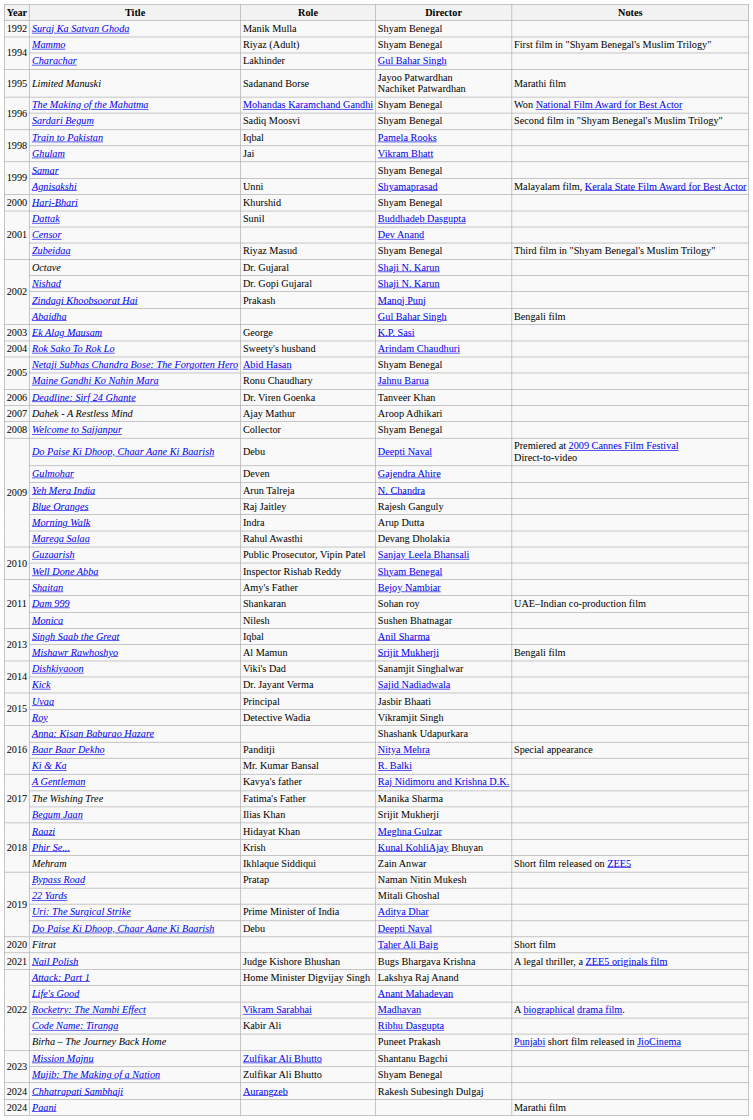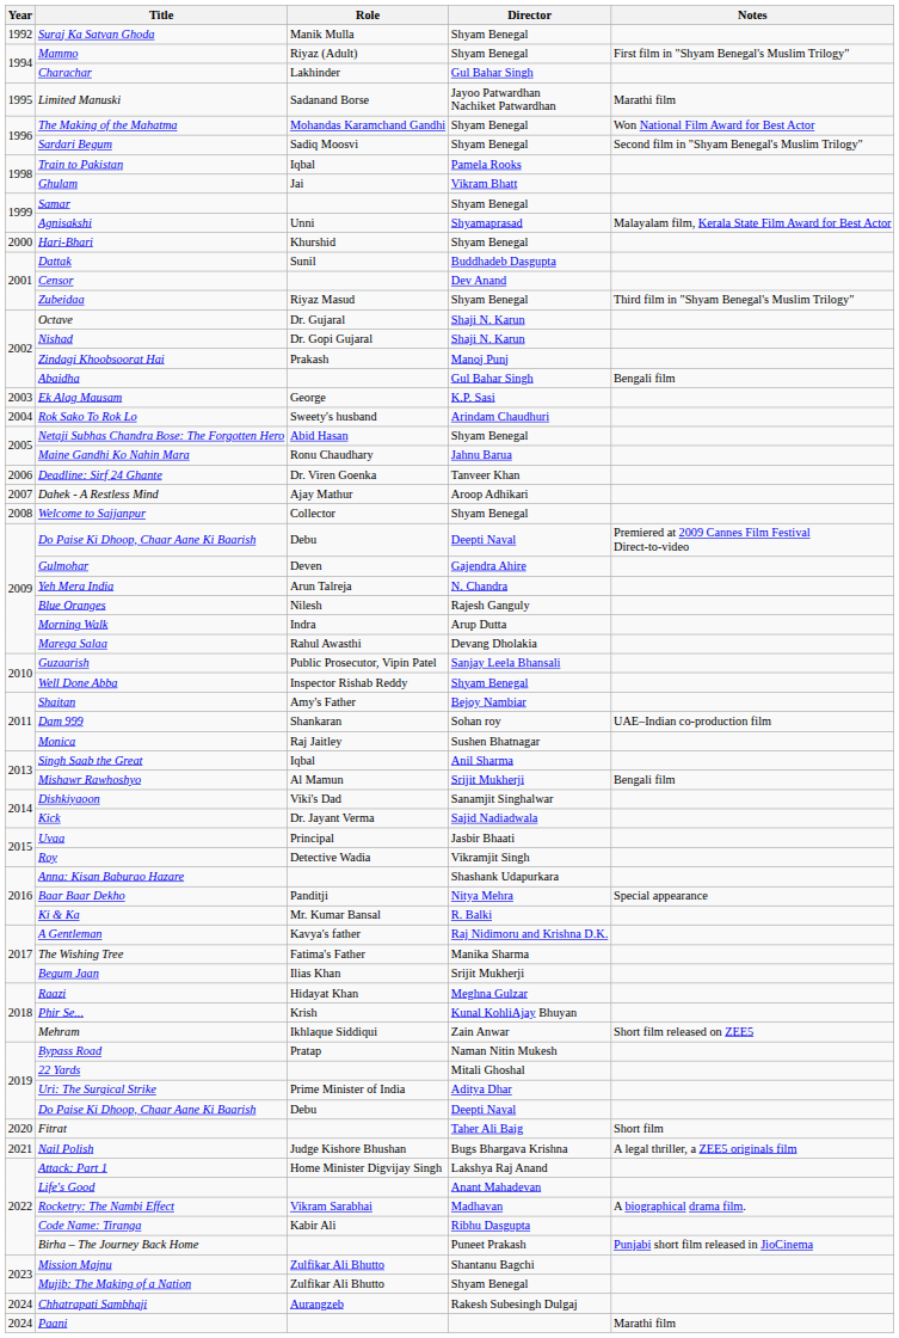Blue Oranges | Role: Raj Jaitley -> Nilesh
Monica | Role: Nilesh -> Raj Jaitley
